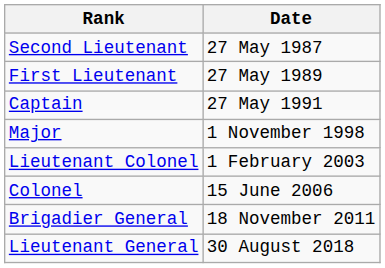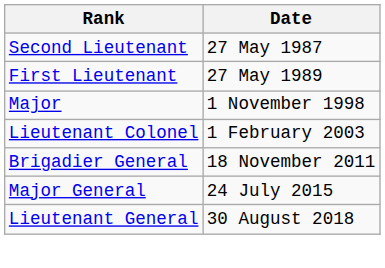- row: Captain | 27 May 1991
- row: Colonel | 15 June 2006
+ row: Major General | 24 July 2015
